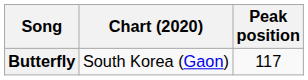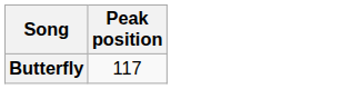- column: Chart (2020) | South Korea (Gaon)
